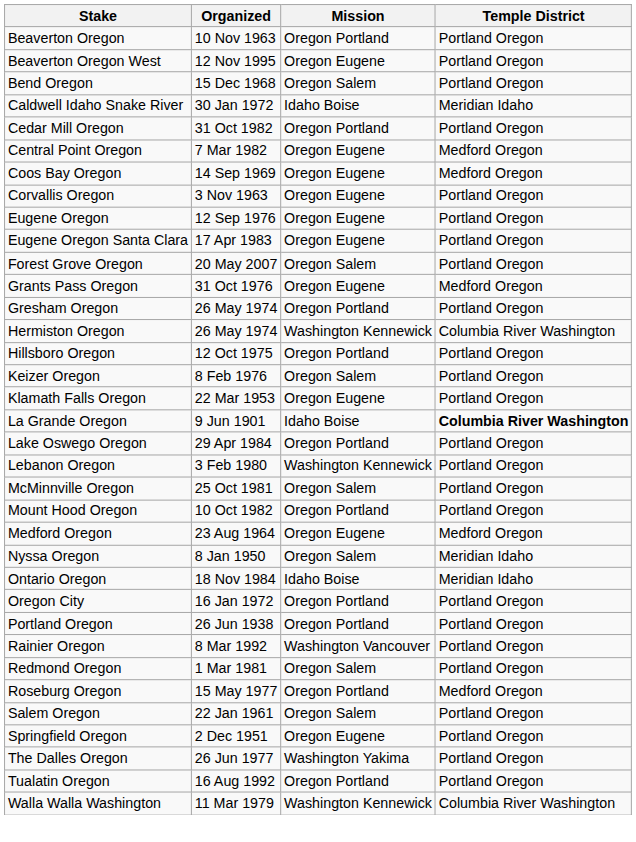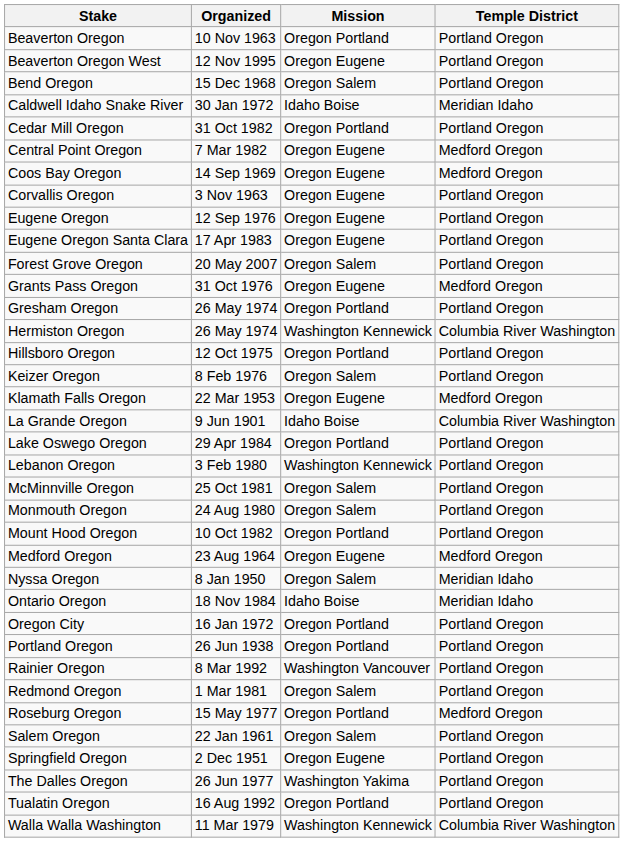Klamath Falls Oregon | Temple District: Portland Oregon -> Medford Oregon
La Grande Oregon | Temple District: bold -> normal
+ row: Monmouth Oregon | 24 Aug 1980 | Oregon Salem | Portland Oregon
